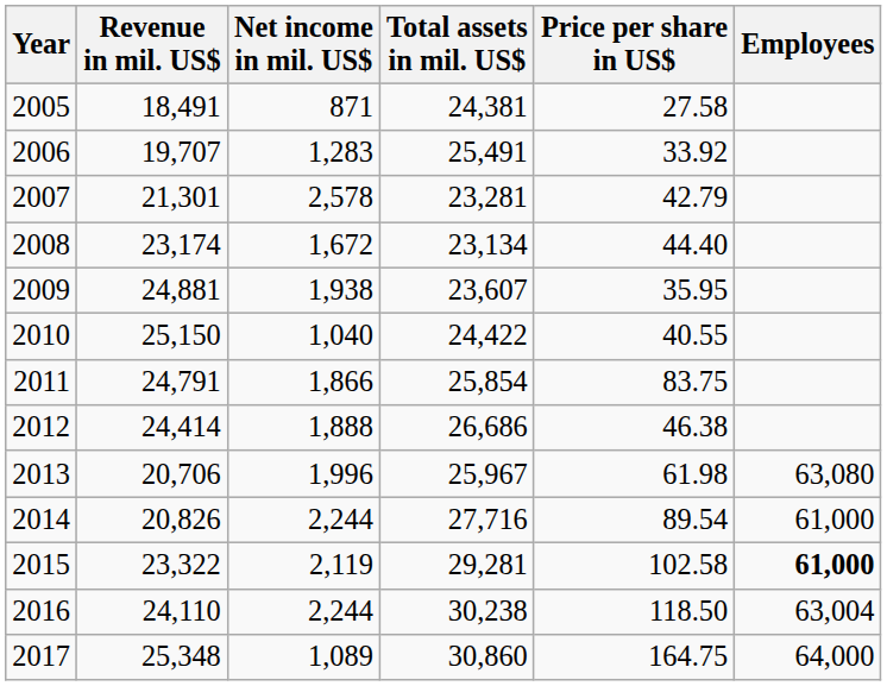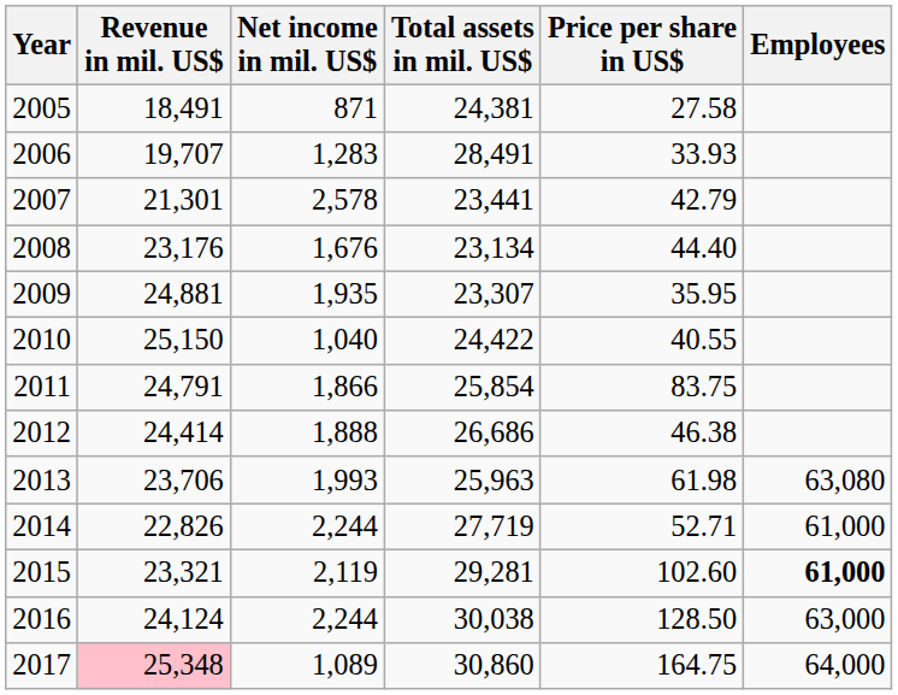2006 | Total assets in mil. US$: 25,491 -> 28,491
2006 | Price per share in US$: 33.92 -> 33.93
2007 | Total assets in mil. US$: 23,281 -> 23,441
2008 | Revenue in mil. US$: 23,174 -> 23,176
2008 | Net income in mil. US$: 1,672 -> 1,676
2009 | Net income in mil. US$: 1,938 -> 1,935
2009 | Total assets in mil. US$: 23,607 -> 23,307
2013 | Revenue in mil. US$: 20,706 -> 23,706
2013 | Net income in mil. US$: 1,996 -> 1,993
2013 | Total assets in mil. US$: 25,967 -> 25,963
2014 | Revenue in mil. US$: 20,826 -> 22,826
2014 | Total assets in mil. US$: 27,716 -> 27,719
2014 | Price per share in US$: 89.54 -> 52.71
2015 | Revenue in mil. US$: 23,322 -> 23,321
2015 | Price per share in US$: 102.58 -> 102.60
2016 | Revenue in mil. US$: 24,110 -> 24,124
2016 | Total assets in mil. US$: 30,238 -> 30,038
2016 | Price per share in US$: 118.50 -> 128.50
2016 | Employees: 63,004 -> 63,000
2017 | Revenue in mil. US$: no background -> pink background
